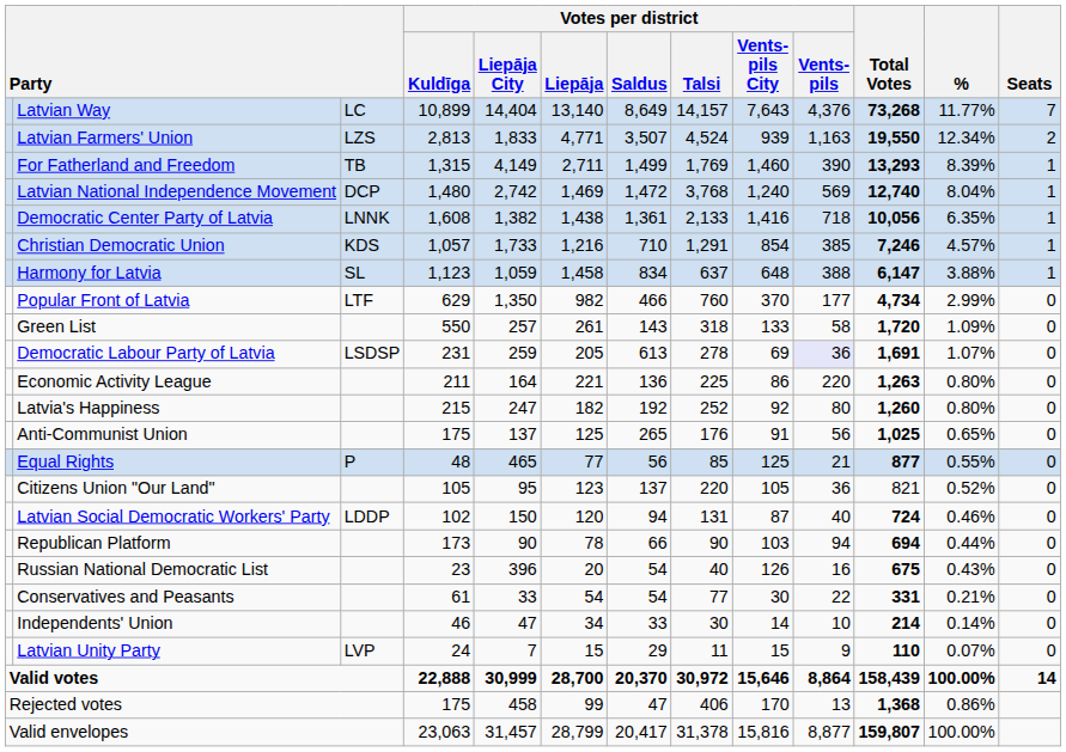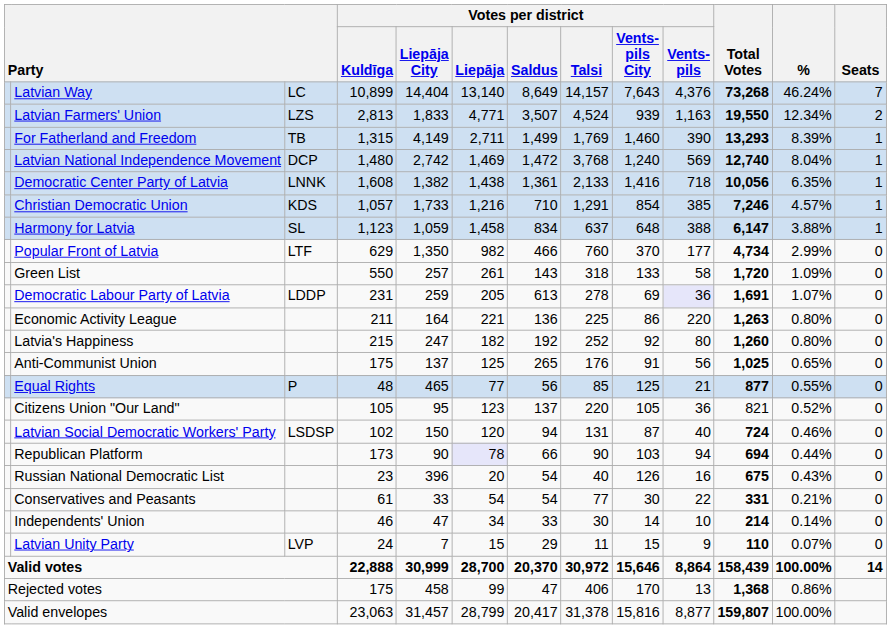Latvian Way | %: 11.77% -> 46.24%
Democratic Labour Party of Latvia | column 3: LSDSP -> LDDP
Latvian Social Democratic Workers' Party | column 3: LDDP -> LSDSP
Republican Platform | Votes per district / Liepāja: no background -> lavender background
